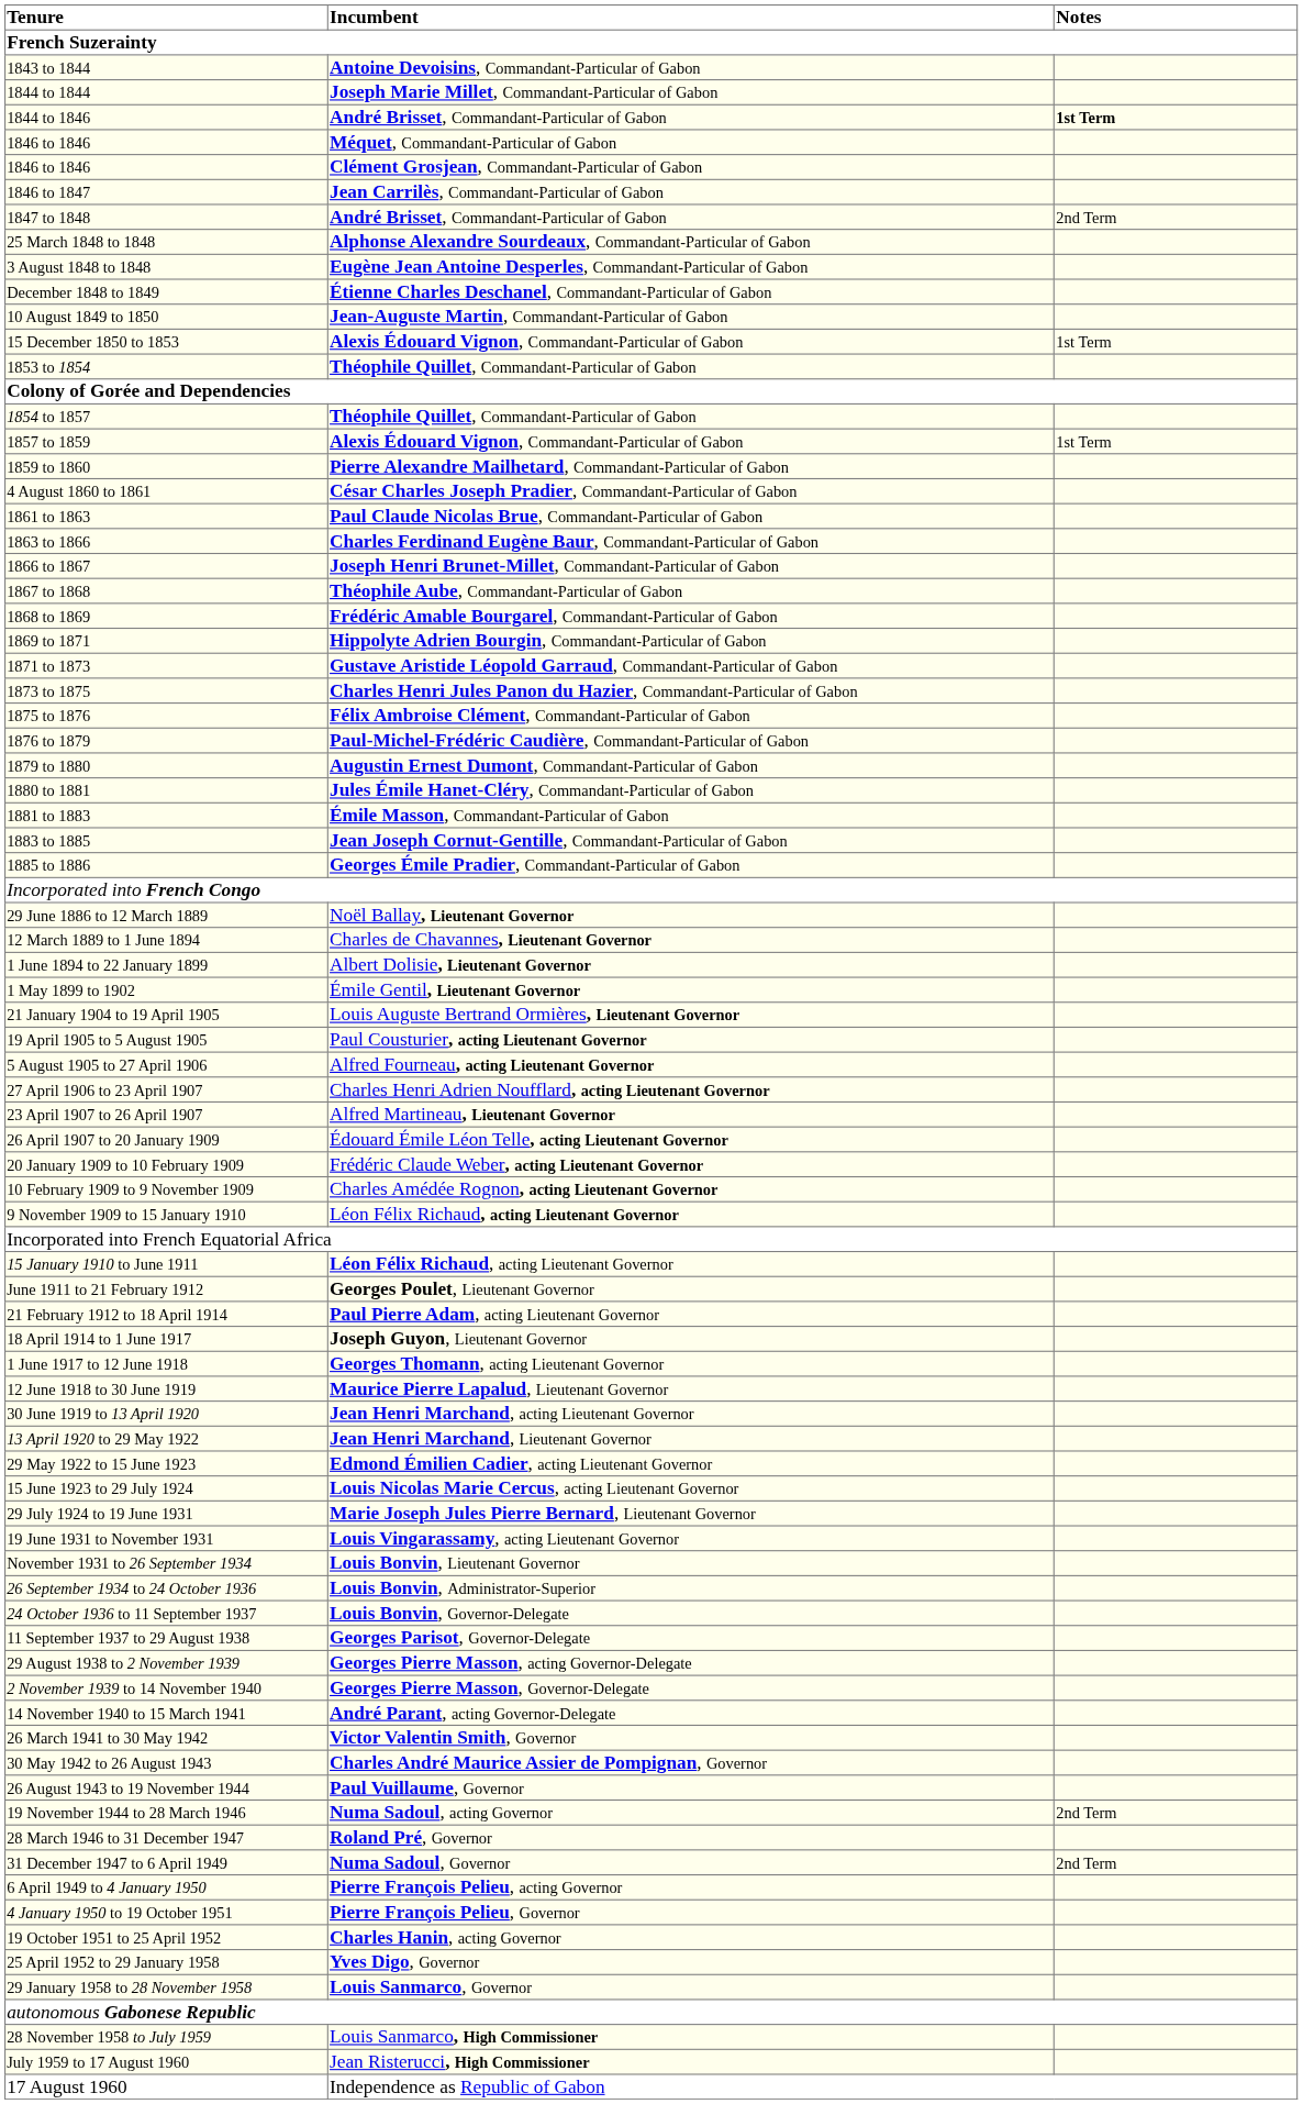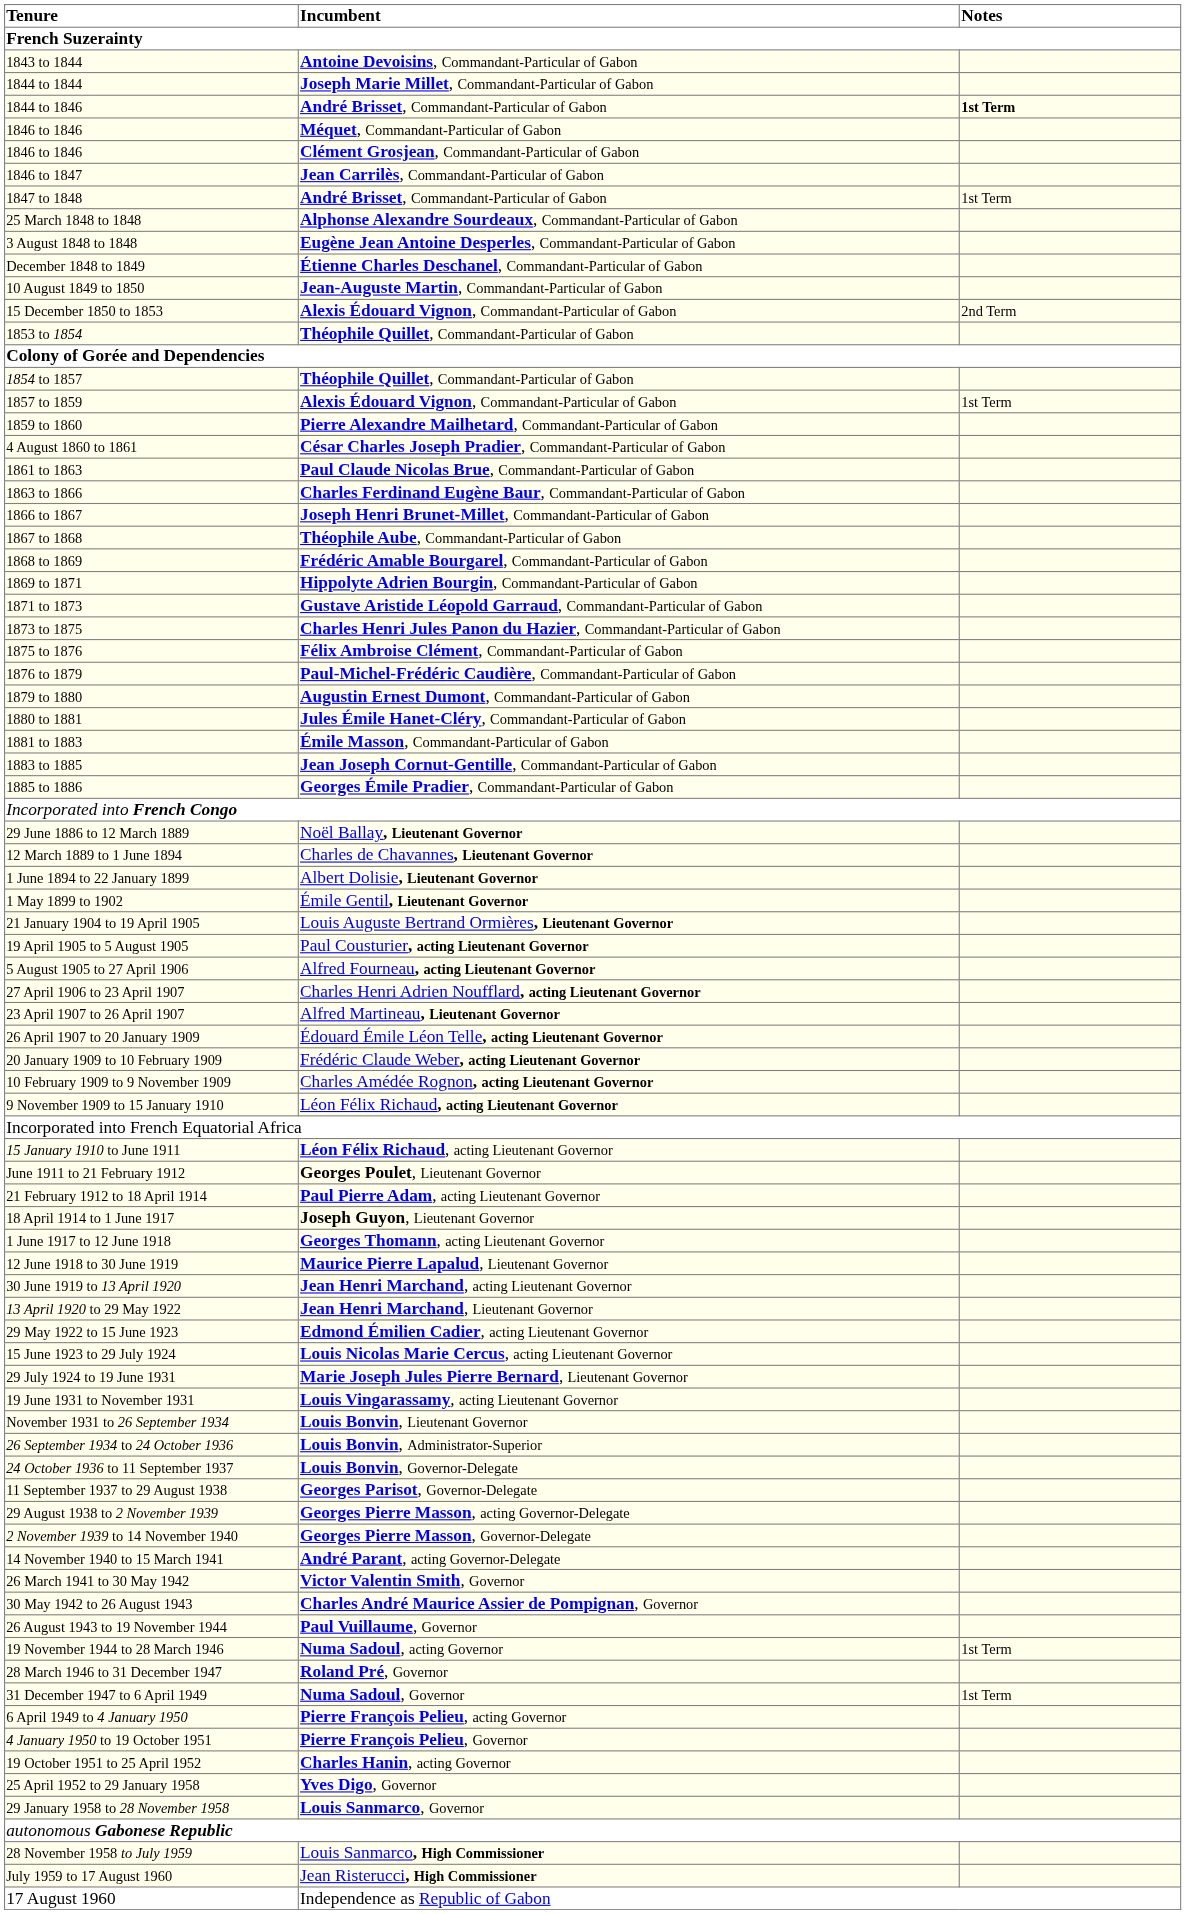1847 to 1848 | Notes: 2nd Term -> 1st Term
15 December 1850 to 1853 | Notes: 1st Term -> 2nd Term
19 November 1944 to 28 March 1946 | Notes: 2nd Term -> 1st Term
31 December 1947 to 6 April 1949 | Notes: 2nd Term -> 1st Term
